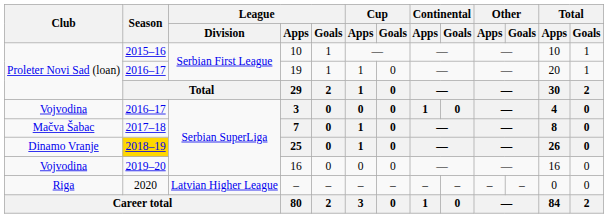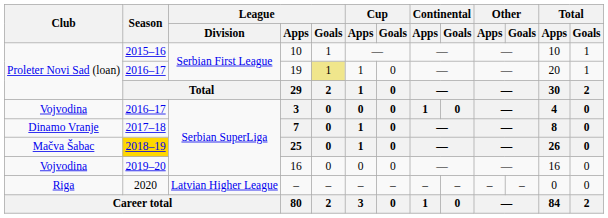19 | League / Goals: no background -> khaki background
7 | Club: Mačva Šabac -> Dinamo Vranje
25 | Club: Dinamo Vranje -> Mačva Šabac
